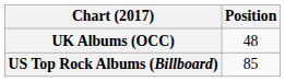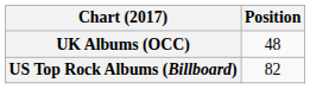US Top Rock Albums (Billboard) | Position: 85 -> 82
